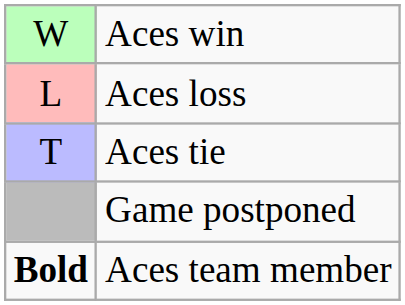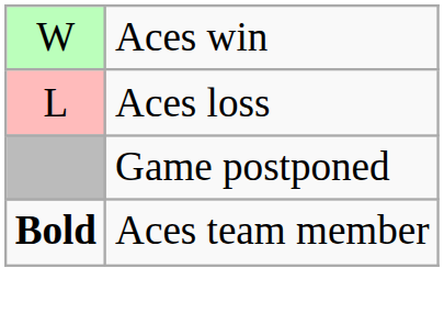- row: T | Aces tie
